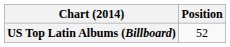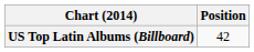US Top Latin Albums (Billboard) | Position: 52 -> 42
